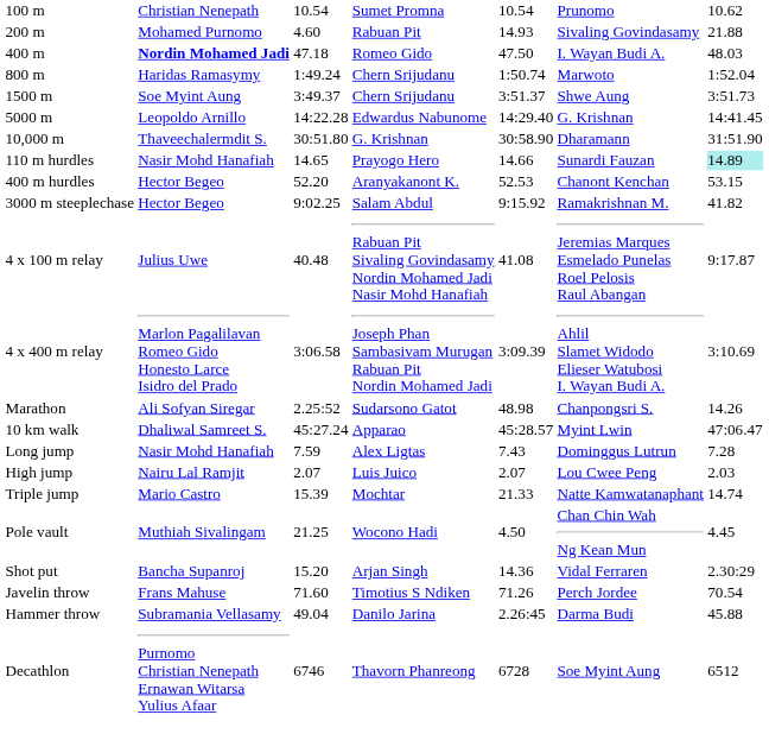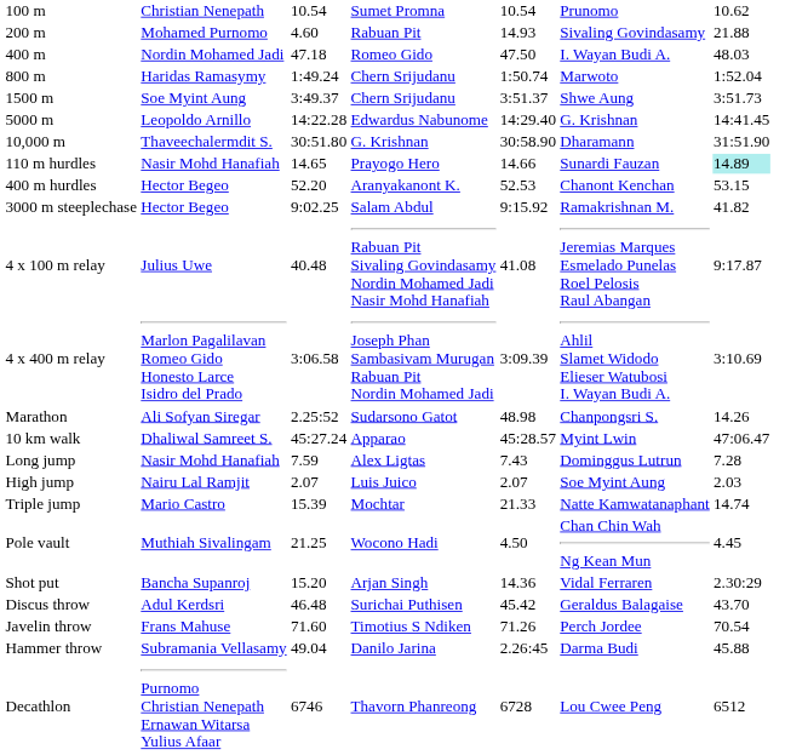400 m | column 2: bold -> normal
High jump | column 6: Lou Cwee Peng -> Soe Myint Aung
+ row: Discus throw | Adul Kerdsri | 46.48 | Surichai Puthisen | 45.42 | Geraldus Balagaise | 43.70
Decathlon | column 6: Soe Myint Aung -> Lou Cwee Peng
